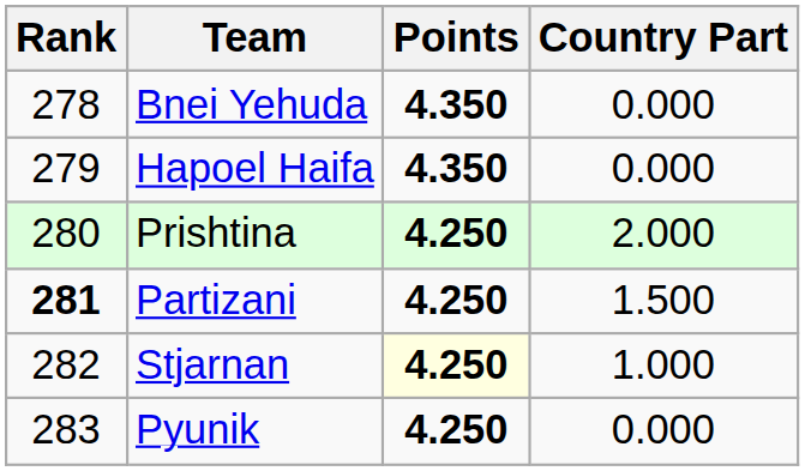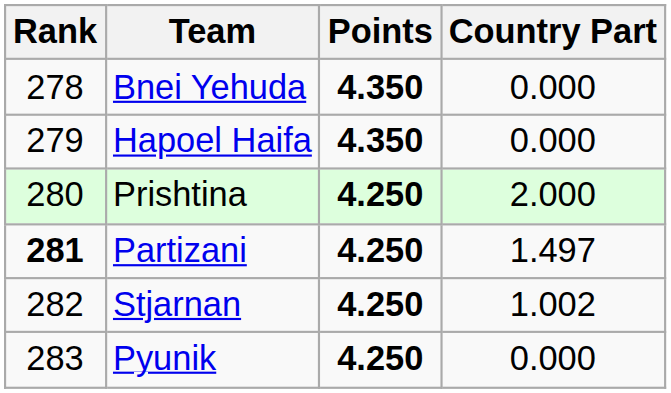Partizani | Country Part: 1.500 -> 1.497
Stjarnan | Points: lightyellow background -> no background
Stjarnan | Country Part: 1.000 -> 1.002
